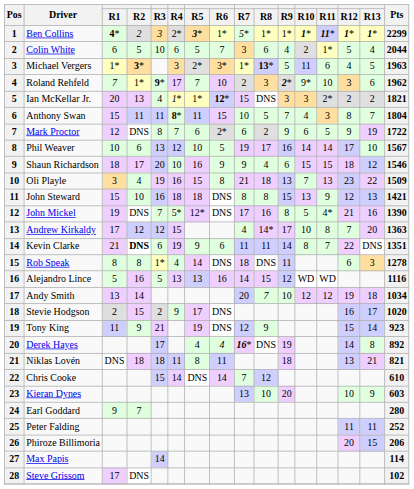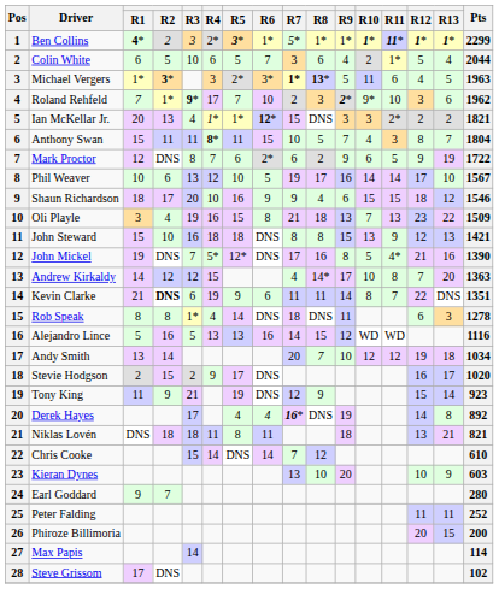Michael Vergers | R7: normal -> bold
Andrew Kirkaldy | R1: 17 -> 14
Phiroze Billimoria | Pts: 206 -> 200
